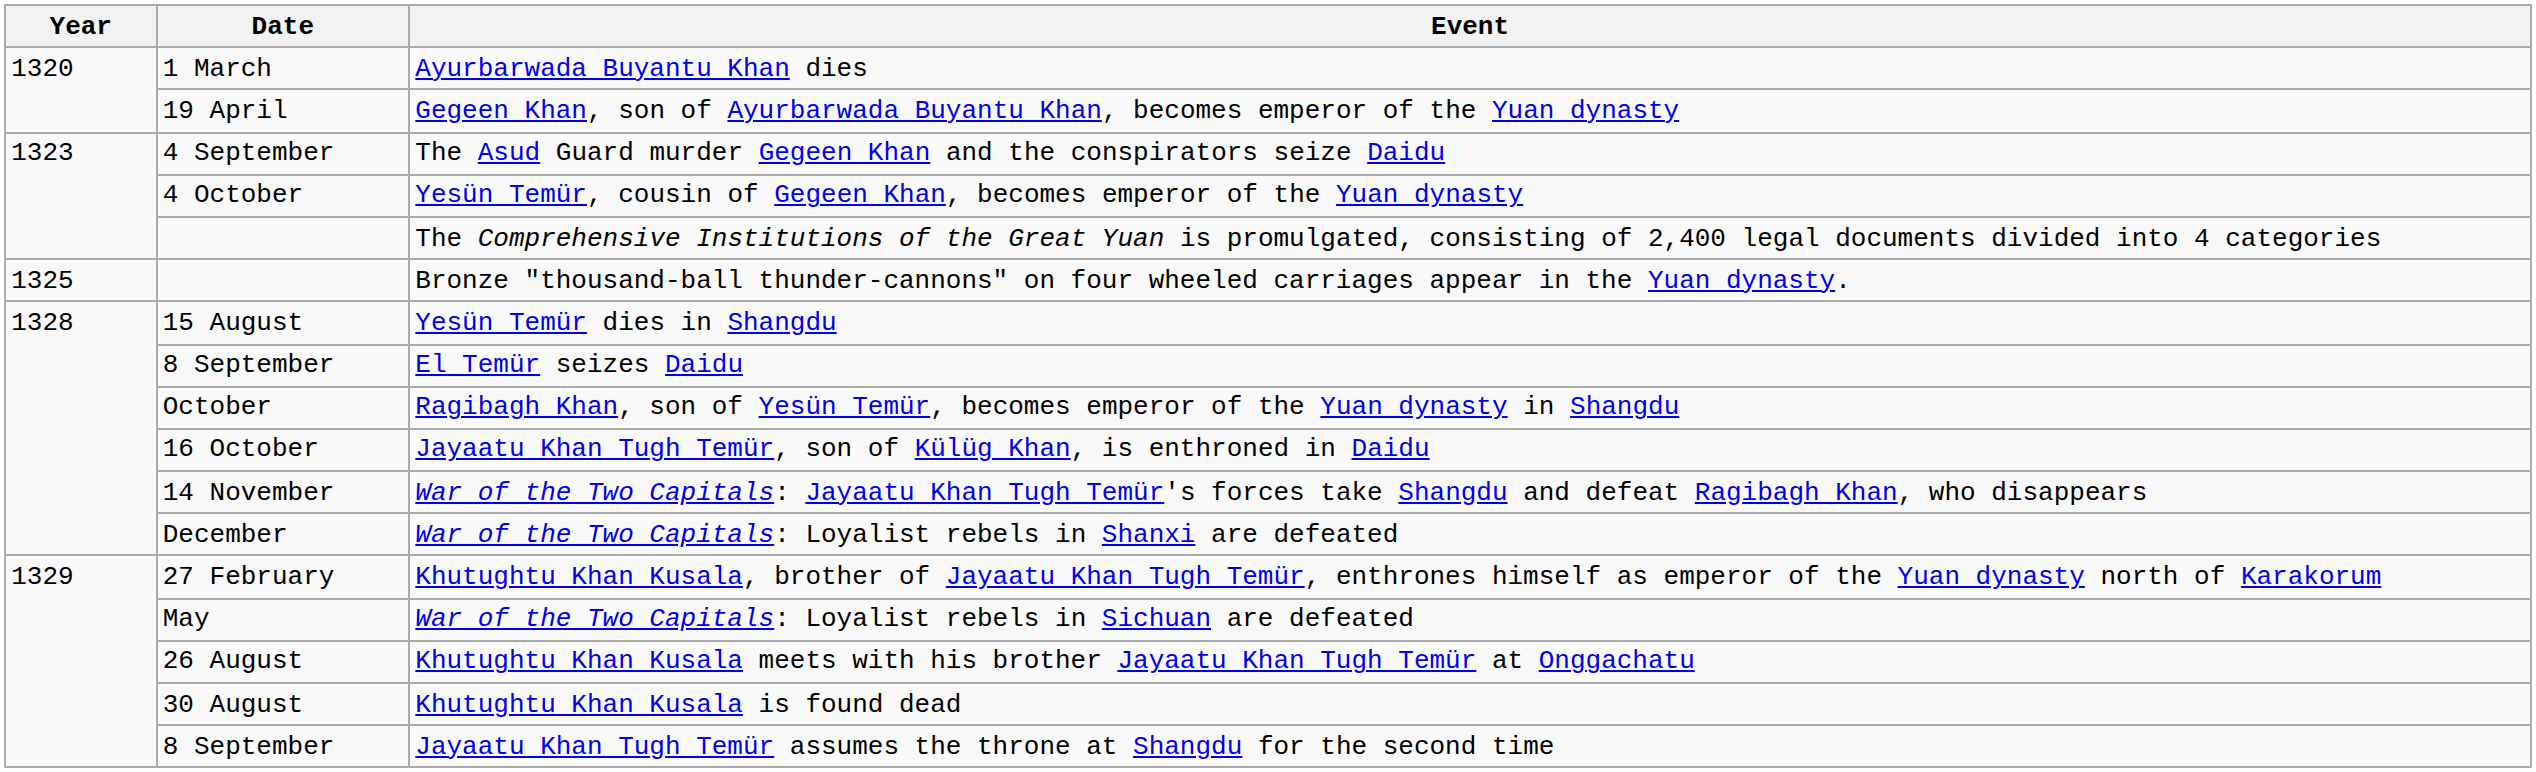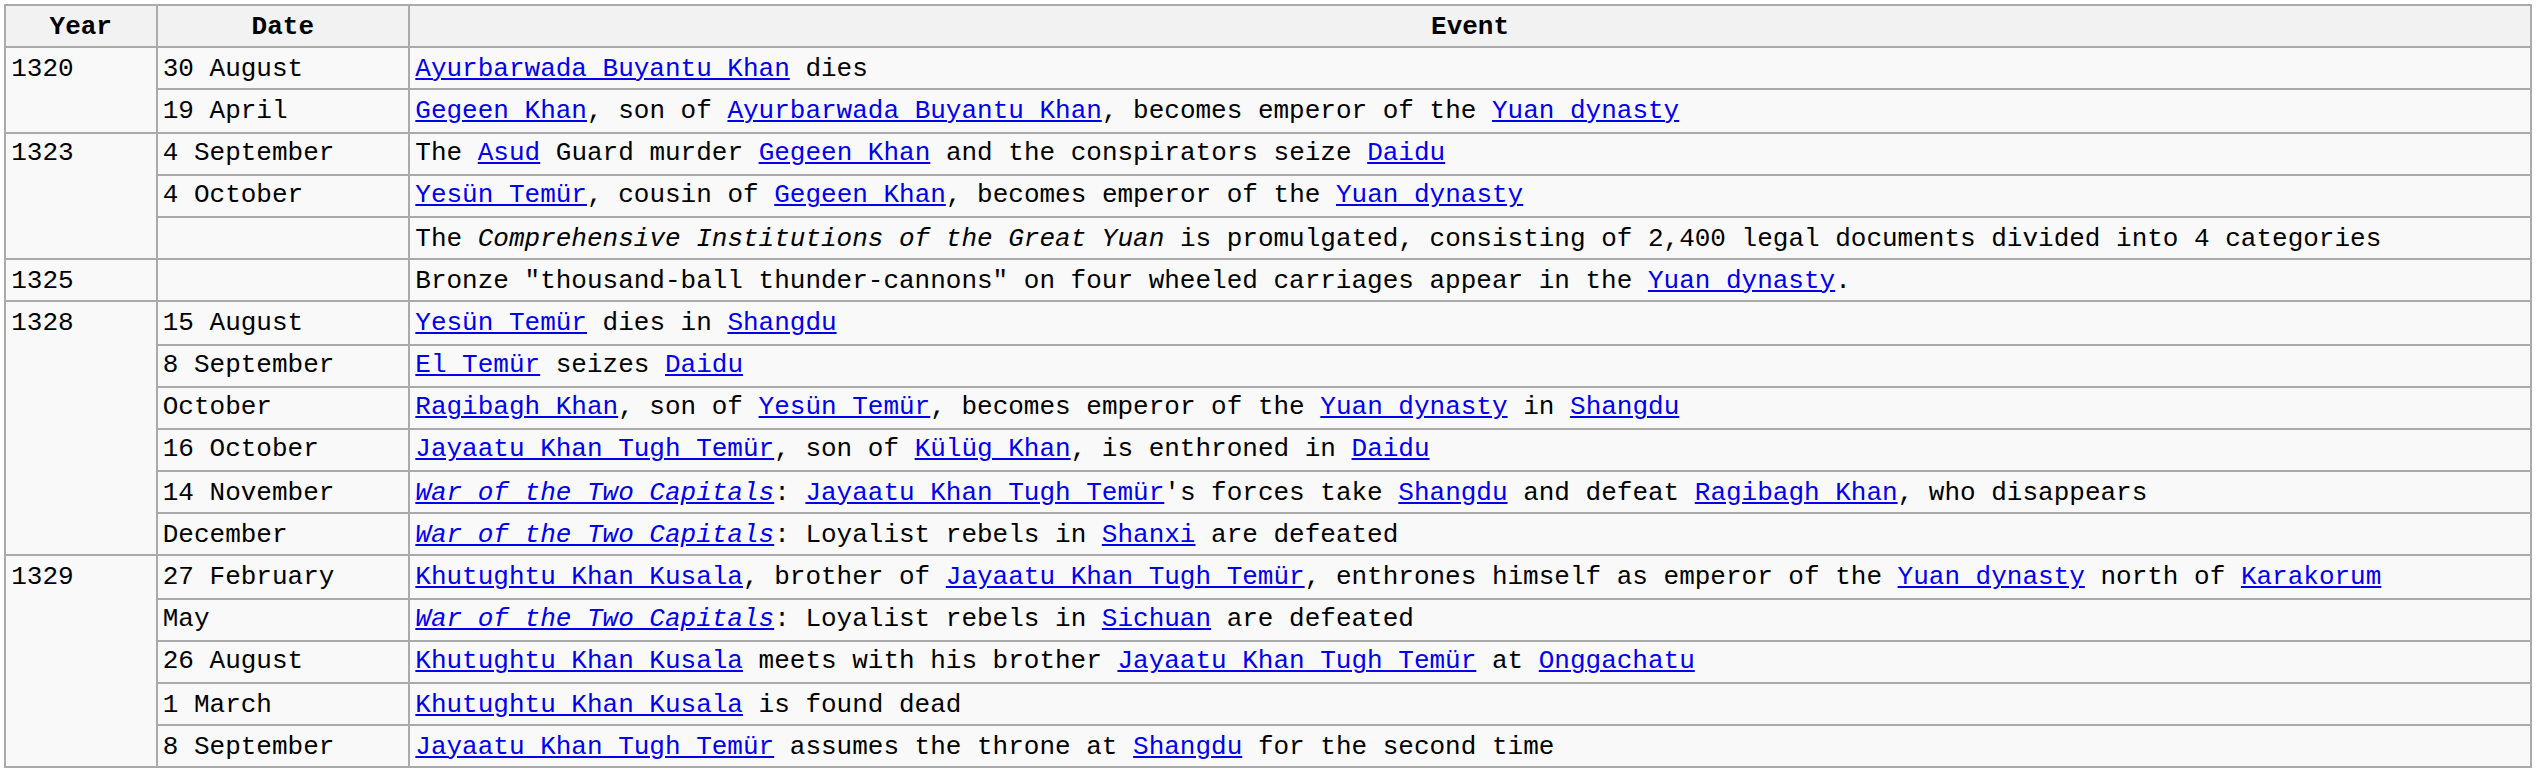Ayurbarwada Buyantu Khan dies | Date: 1 March -> 30 August
Khutughtu Khan Kusala is found dead | Date: 30 August -> 1 March
